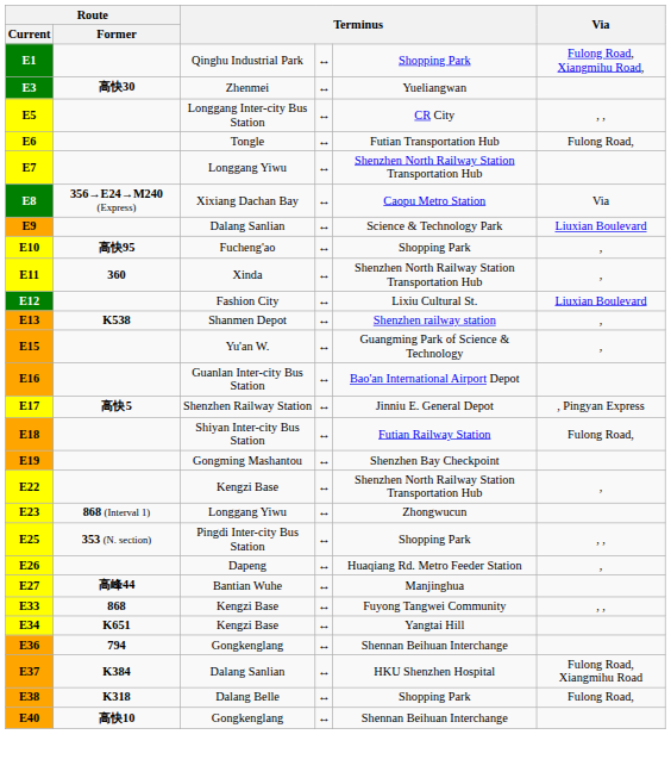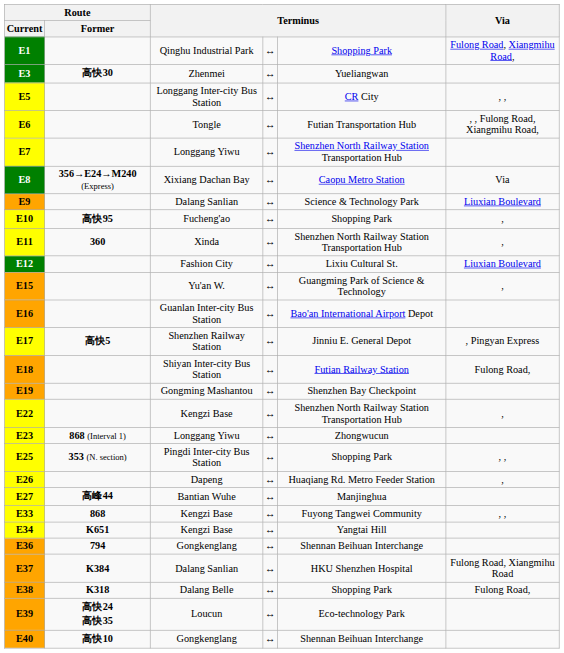E6 | Via: Fulong Road, -> , , Fulong Road, Xiangmihu Road,
- row: E13 | K538 | Shanmen Depot | ↔ | Shenzhen railway station | ,
+ row: E39 | 高快24 高快35 | Loucun | ↔ | Eco-technology Park
